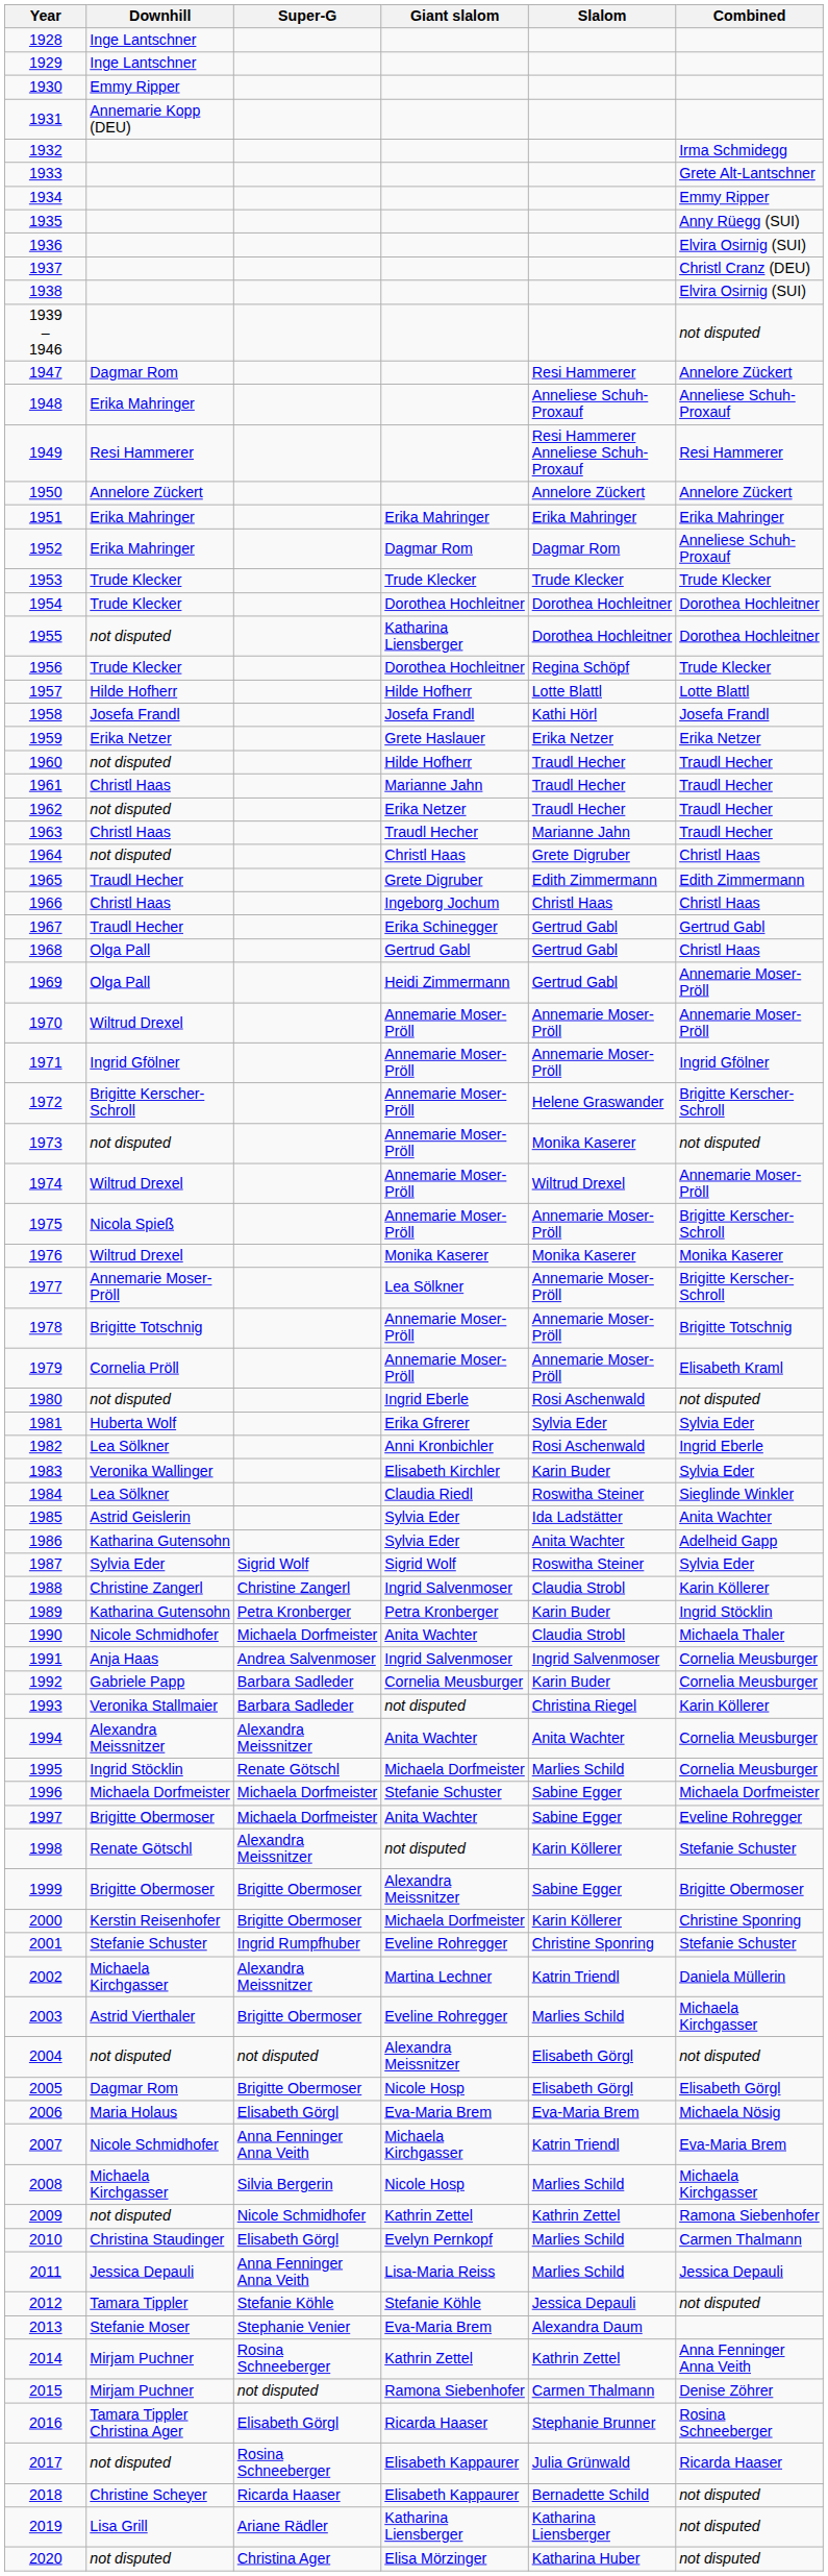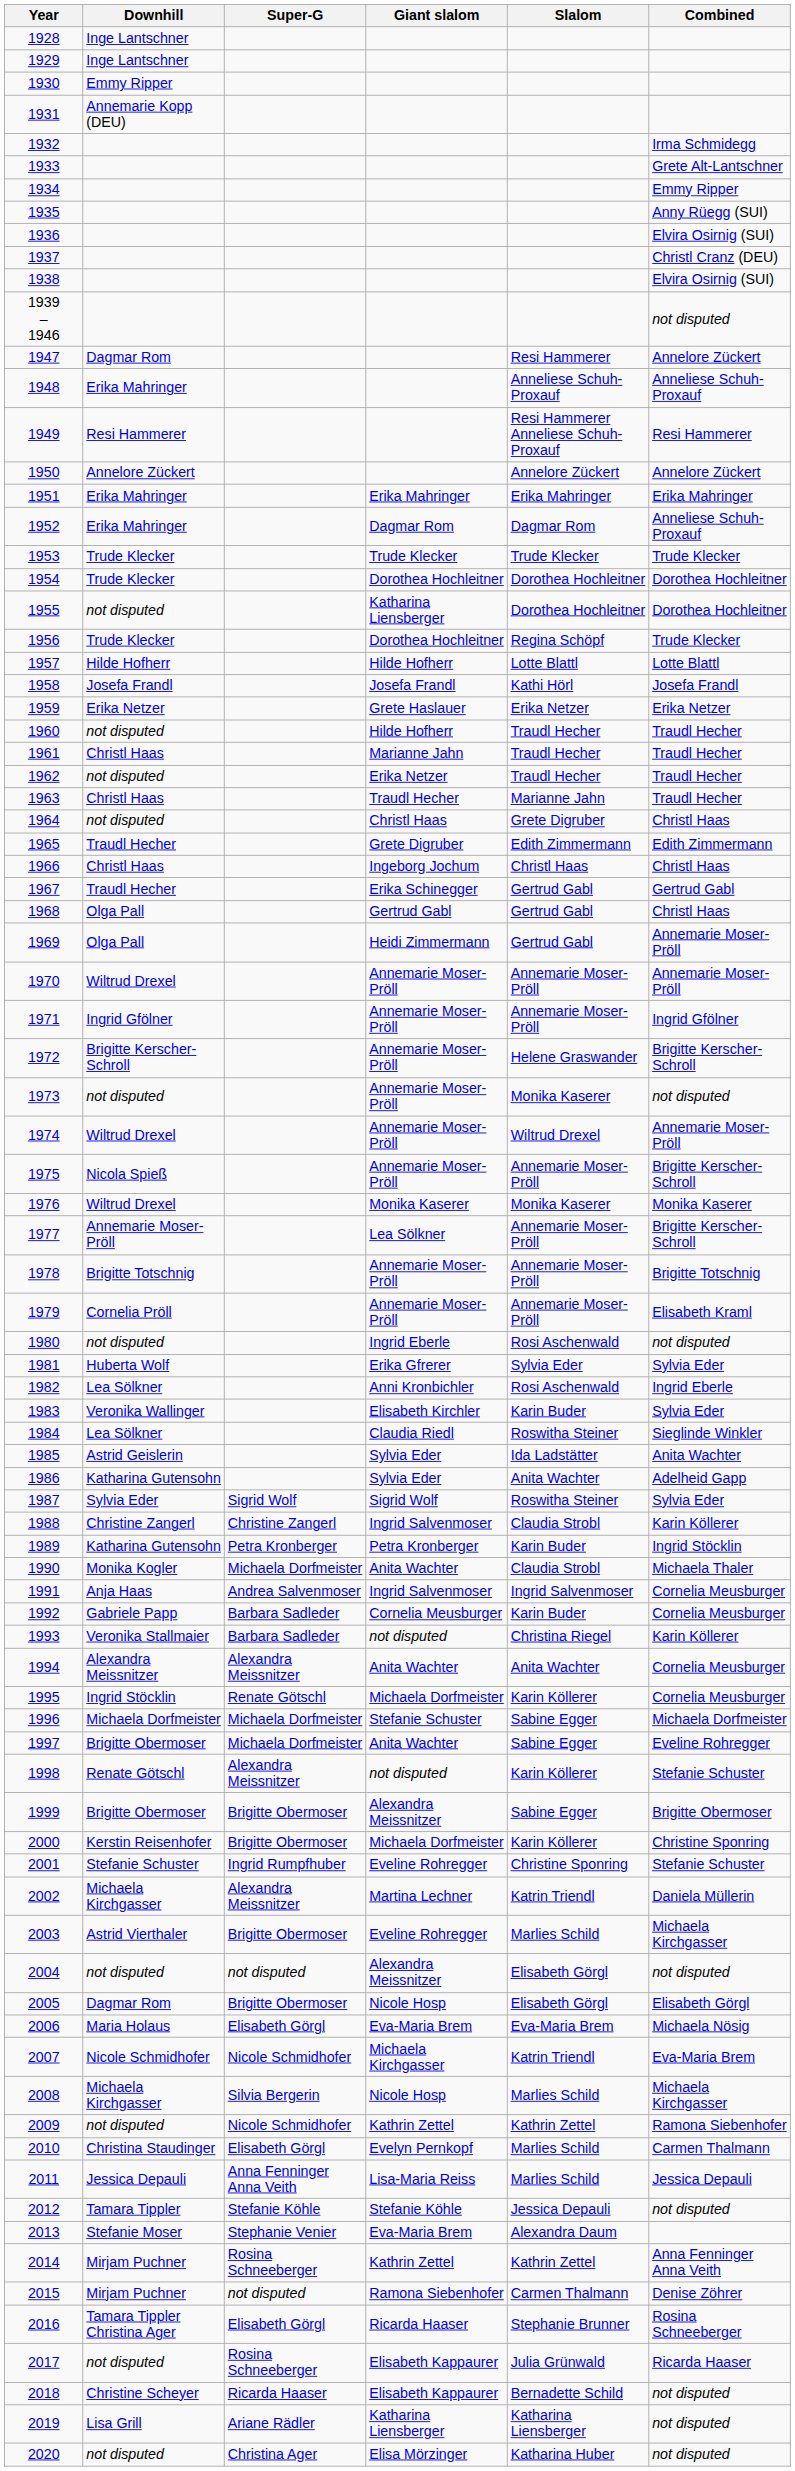1990 | Downhill: Nicole Schmidhofer -> Monika Kogler
1995 | Slalom: Marlies Schild -> Karin Köllerer
2007 | Super-G: Anna Fenninger Anna Veith -> Nicole Schmidhofer
